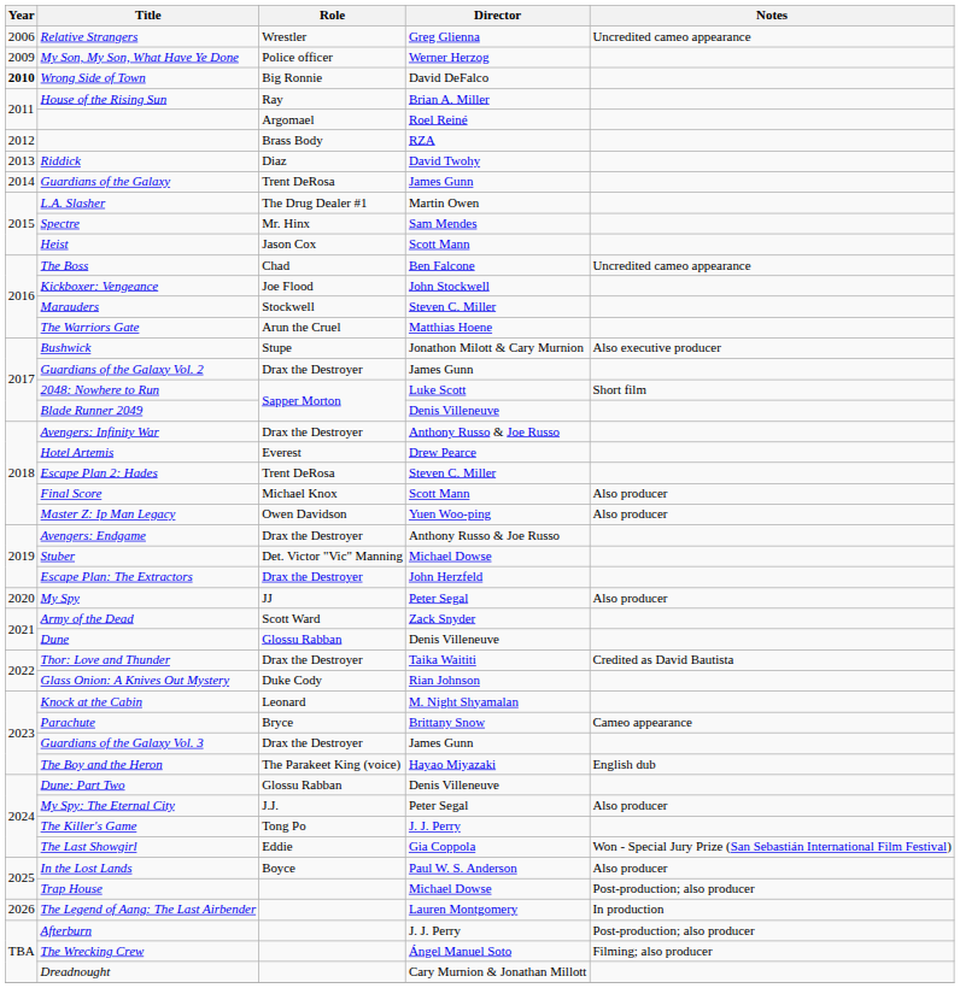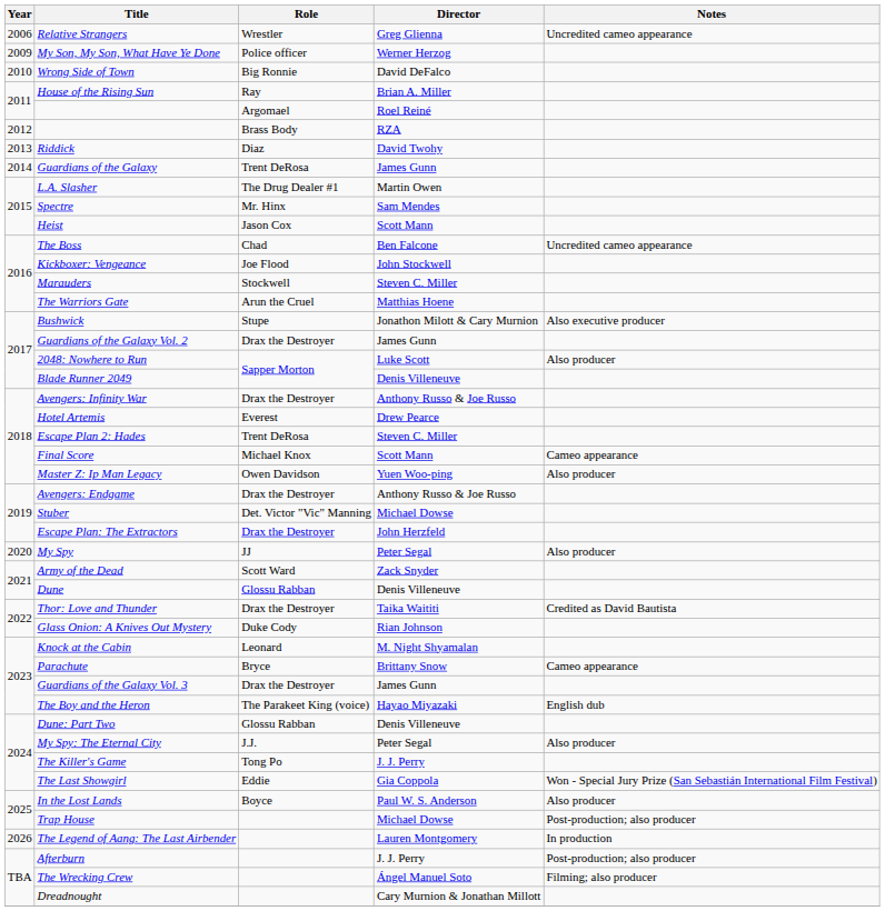Wrong Side of Town | Year: bold -> normal
2048: Nowhere to Run | Notes: Short film -> Also producer
Final Score | Notes: Also producer -> Cameo appearance
